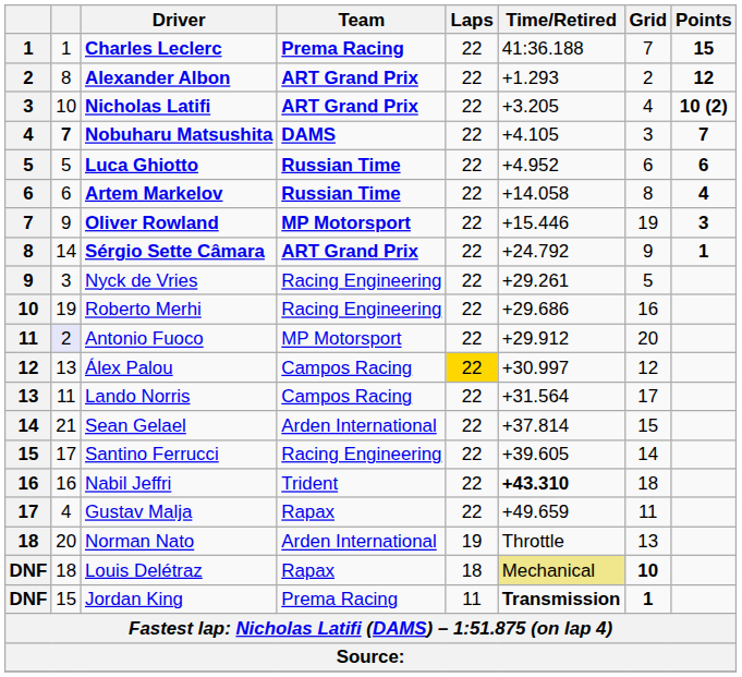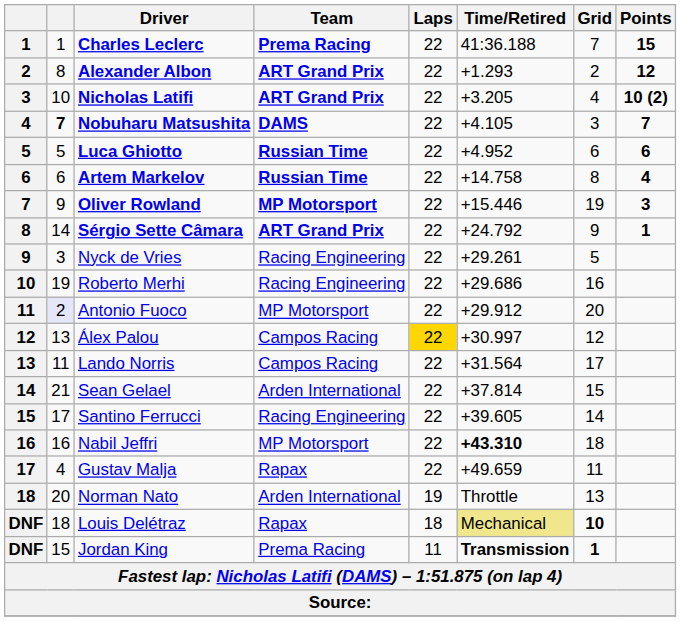Artem Markelov | Time/Retired: +14.058 -> +14.758
Nabil Jeffri | Team: Trident -> MP Motorsport
